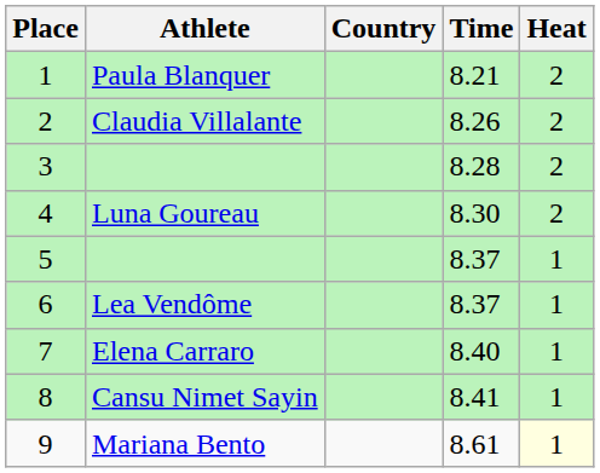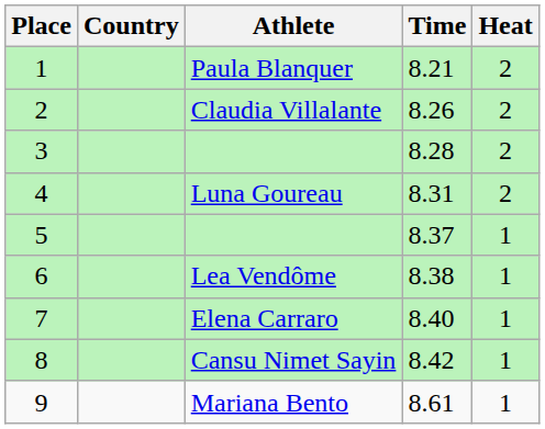columns swapped: Athlete <-> Country
4 | Time: 8.30 -> 8.31
6 | Time: 8.37 -> 8.38
8 | Time: 8.41 -> 8.42
9 | Heat: lightyellow background -> no background
